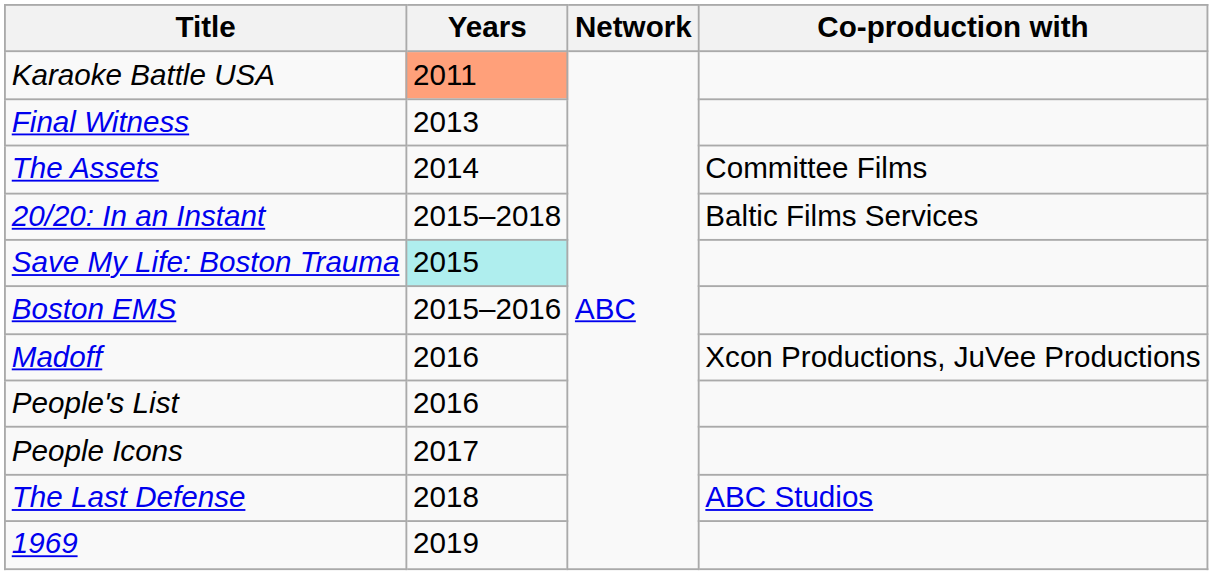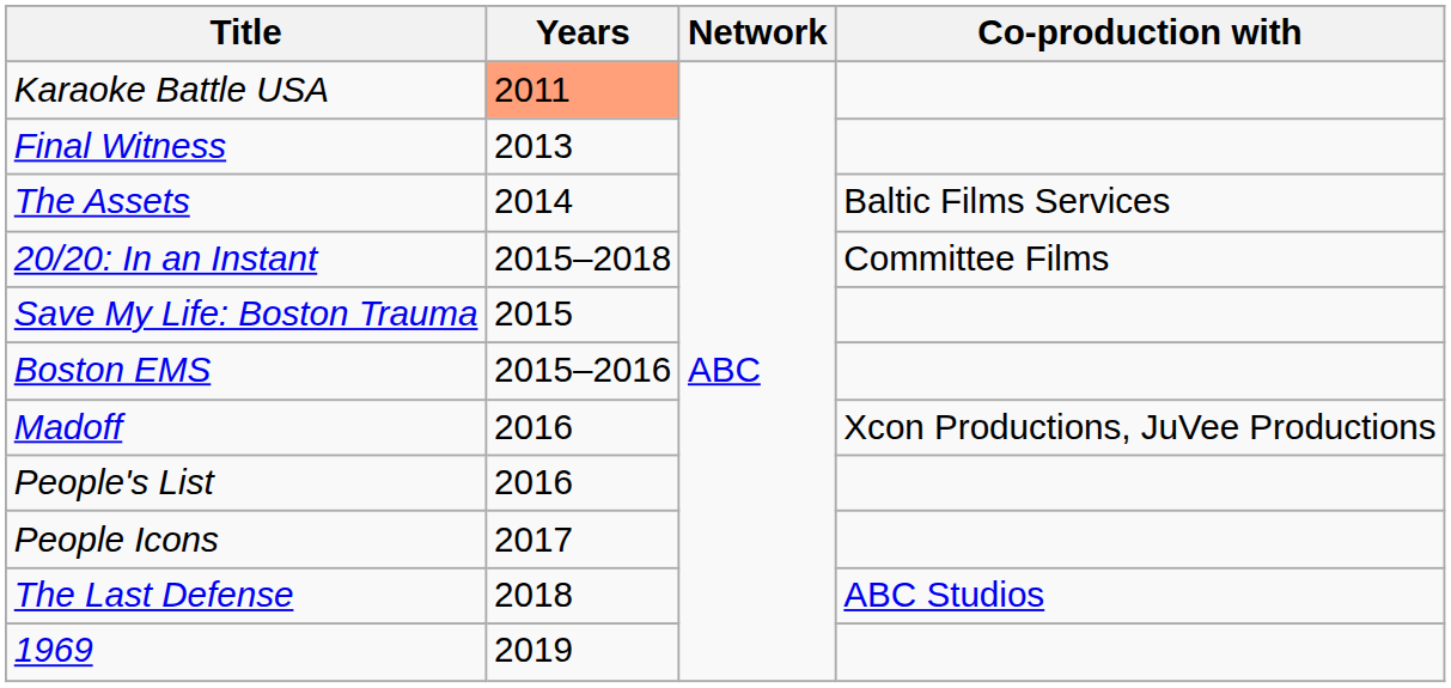The Assets | Co-production with: Committee Films -> Baltic Films Services
20/20: In an Instant | Co-production with: Baltic Films Services -> Committee Films
Save My Life: Boston Trauma | Years: paleturquoise background -> no background
